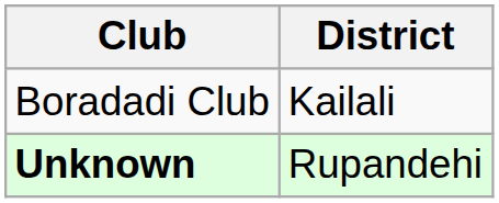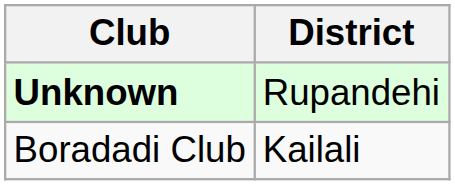rows swapped: Unknown <-> Boradadi Club
